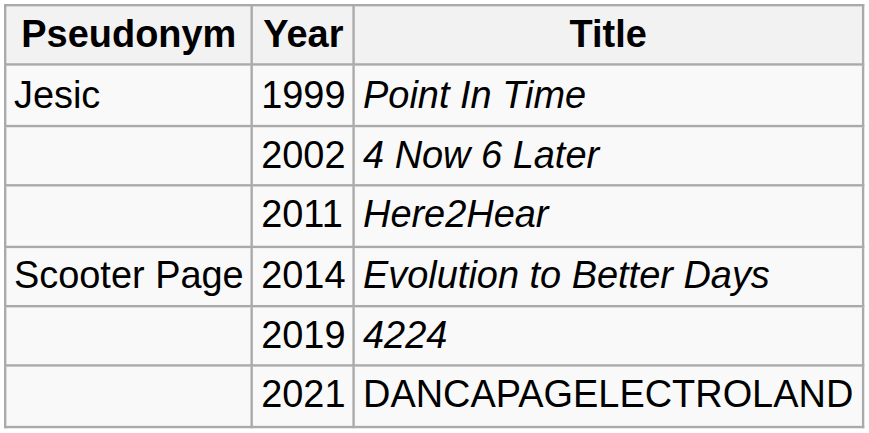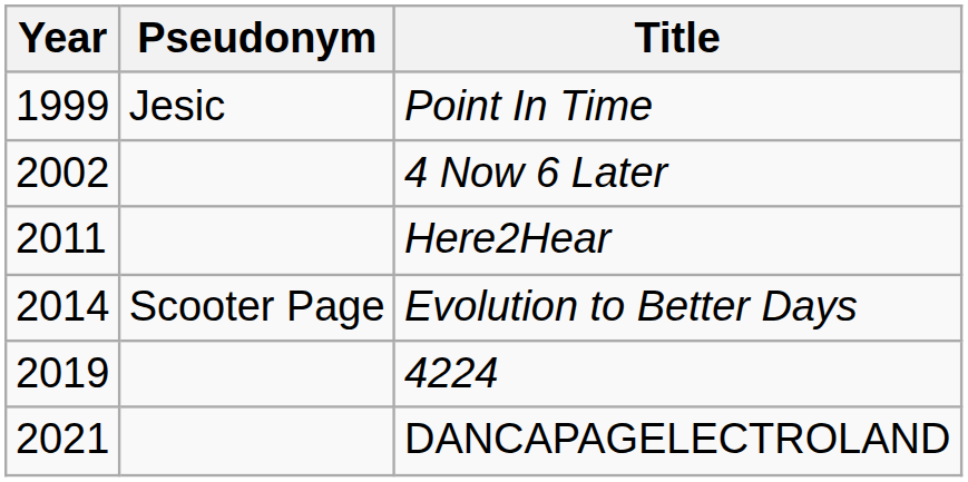columns swapped: Pseudonym <-> Year
